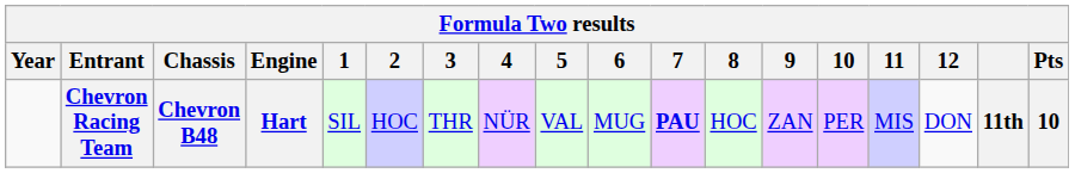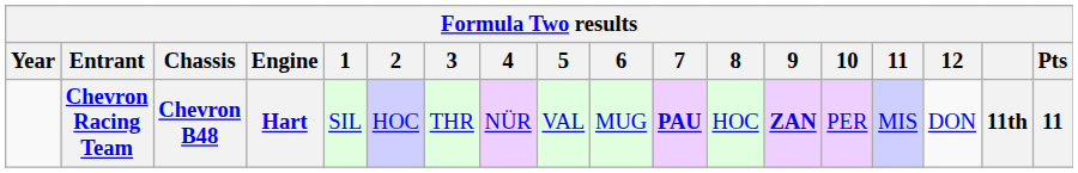Chevron Racing Team | 9: normal -> bold
Chevron Racing Team | Pts: 10 -> 11
